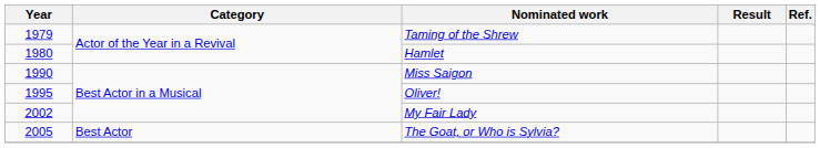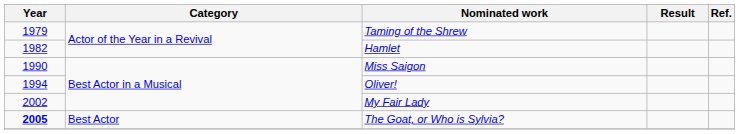Hamlet | Year: 1980 -> 1982
Oliver! | Year: 1995 -> 1994
The Goat, or Who is Sylvia? | Year: normal -> bold
